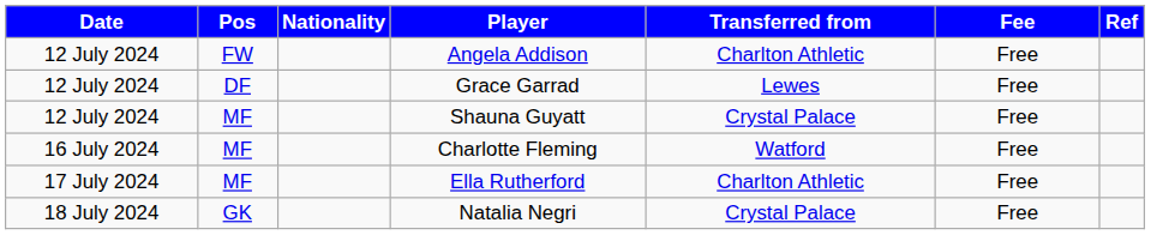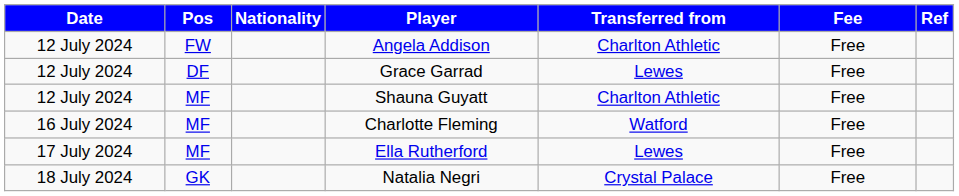Shauna Guyatt | Transferred from: Crystal Palace -> Charlton Athletic
Ella Rutherford | Transferred from: Charlton Athletic -> Lewes
